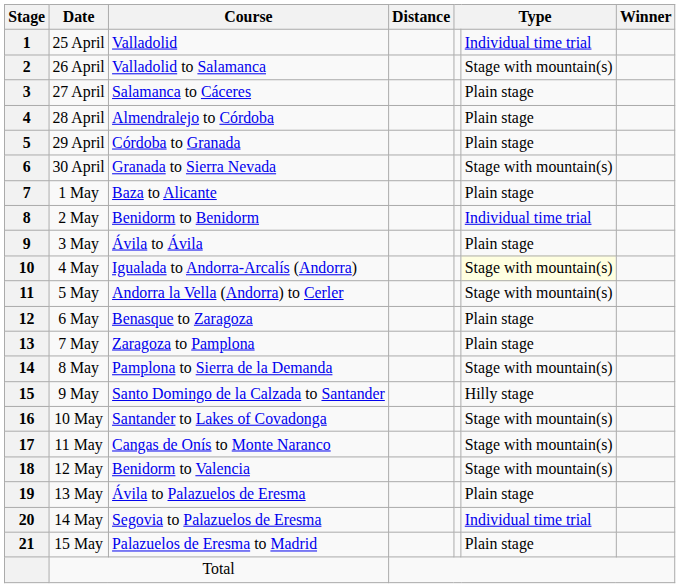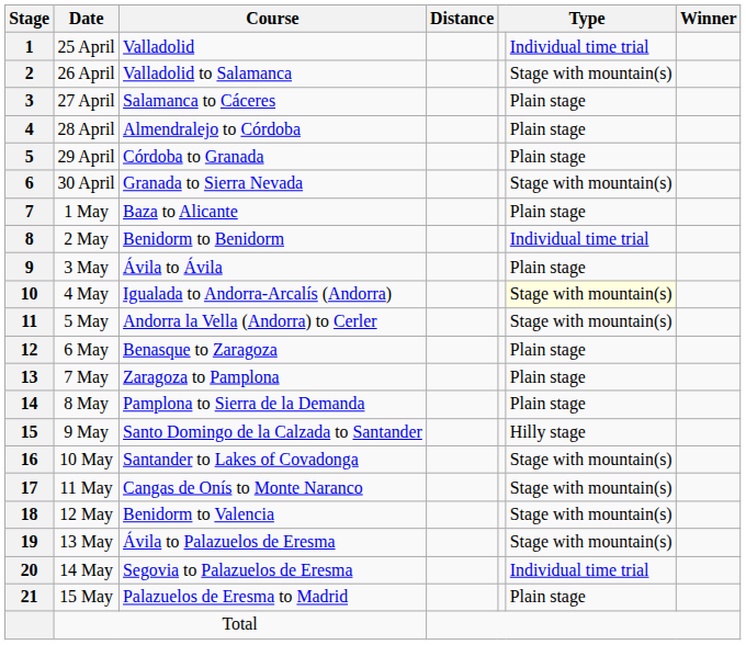8 May | column 6: Stage with mountain(s) -> Plain stage
13 May | column 6: Plain stage -> Stage with mountain(s)
